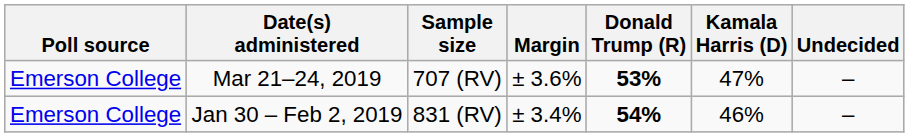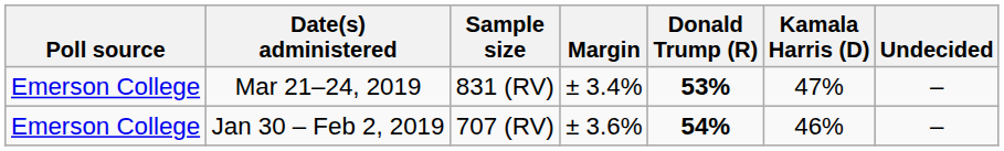Mar 21–24, 2019 | Sample size: 707 (RV) -> 831 (RV)
Mar 21–24, 2019 | Margin: ± 3.6% -> ± 3.4%
Jan 30 – Feb 2, 2019 | Sample size: 831 (RV) -> 707 (RV)
Jan 30 – Feb 2, 2019 | Margin: ± 3.4% -> ± 3.6%
